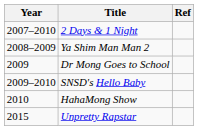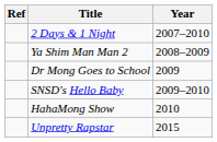columns swapped: Year <-> Ref
